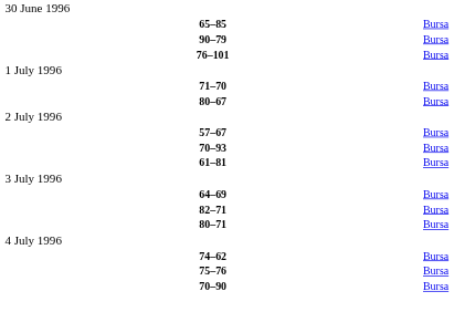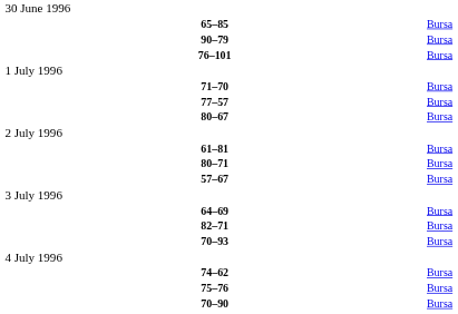+ row: 77–57 | Bursa
rows swapped: 57–67 <-> 61–81
rows swapped: 70–93 <-> 80–71
